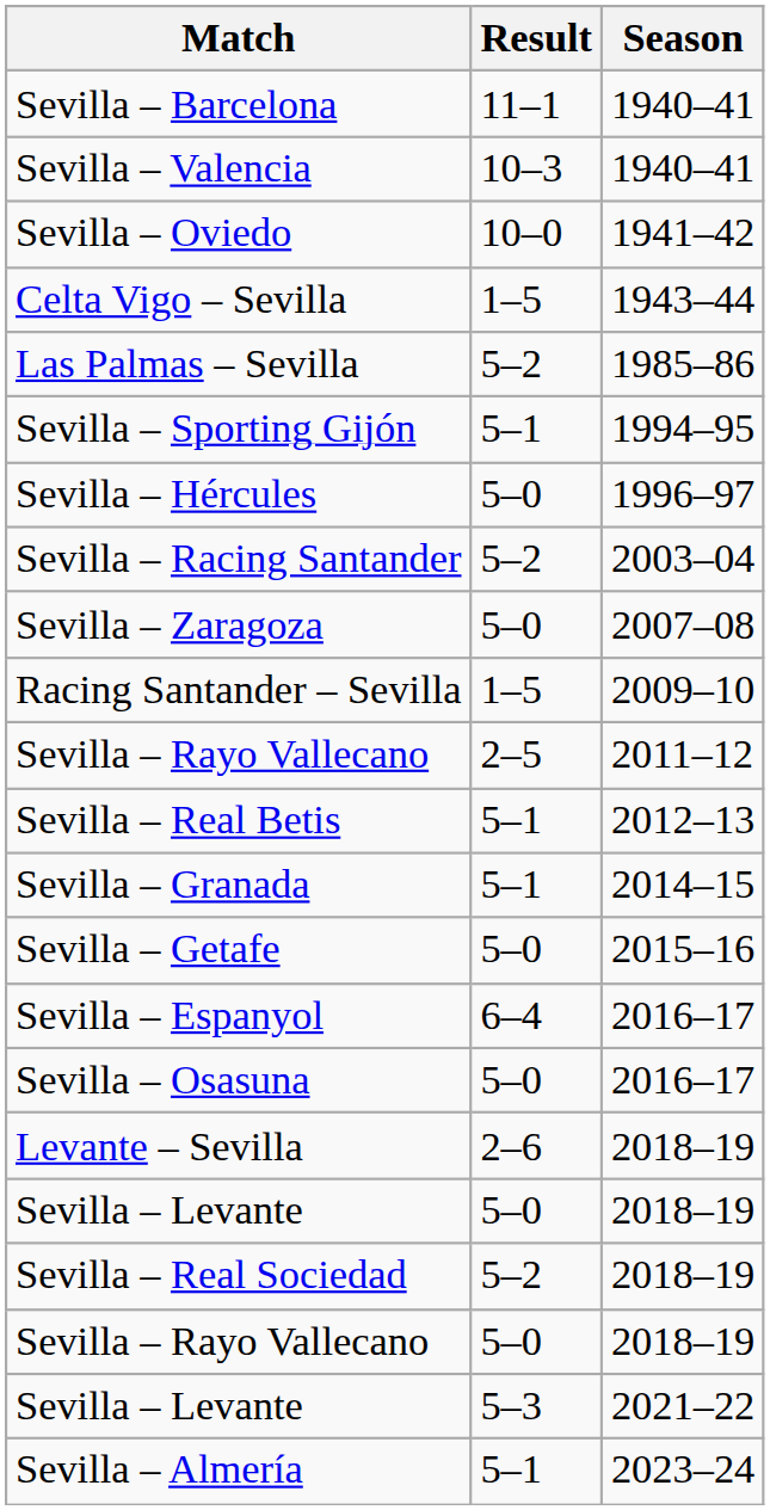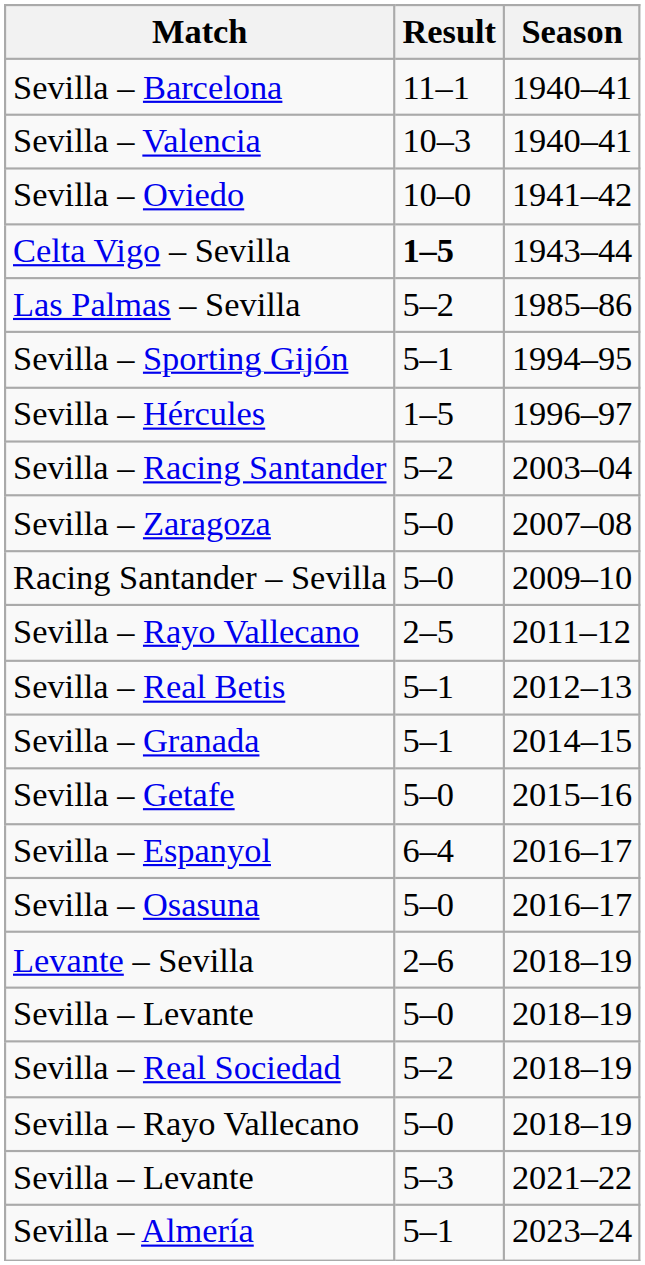Celta Vigo – Sevilla | Result: normal -> bold
Sevilla – Hércules | Result: 5–0 -> 1–5
Racing Santander – Sevilla | Result: 1–5 -> 5–0
